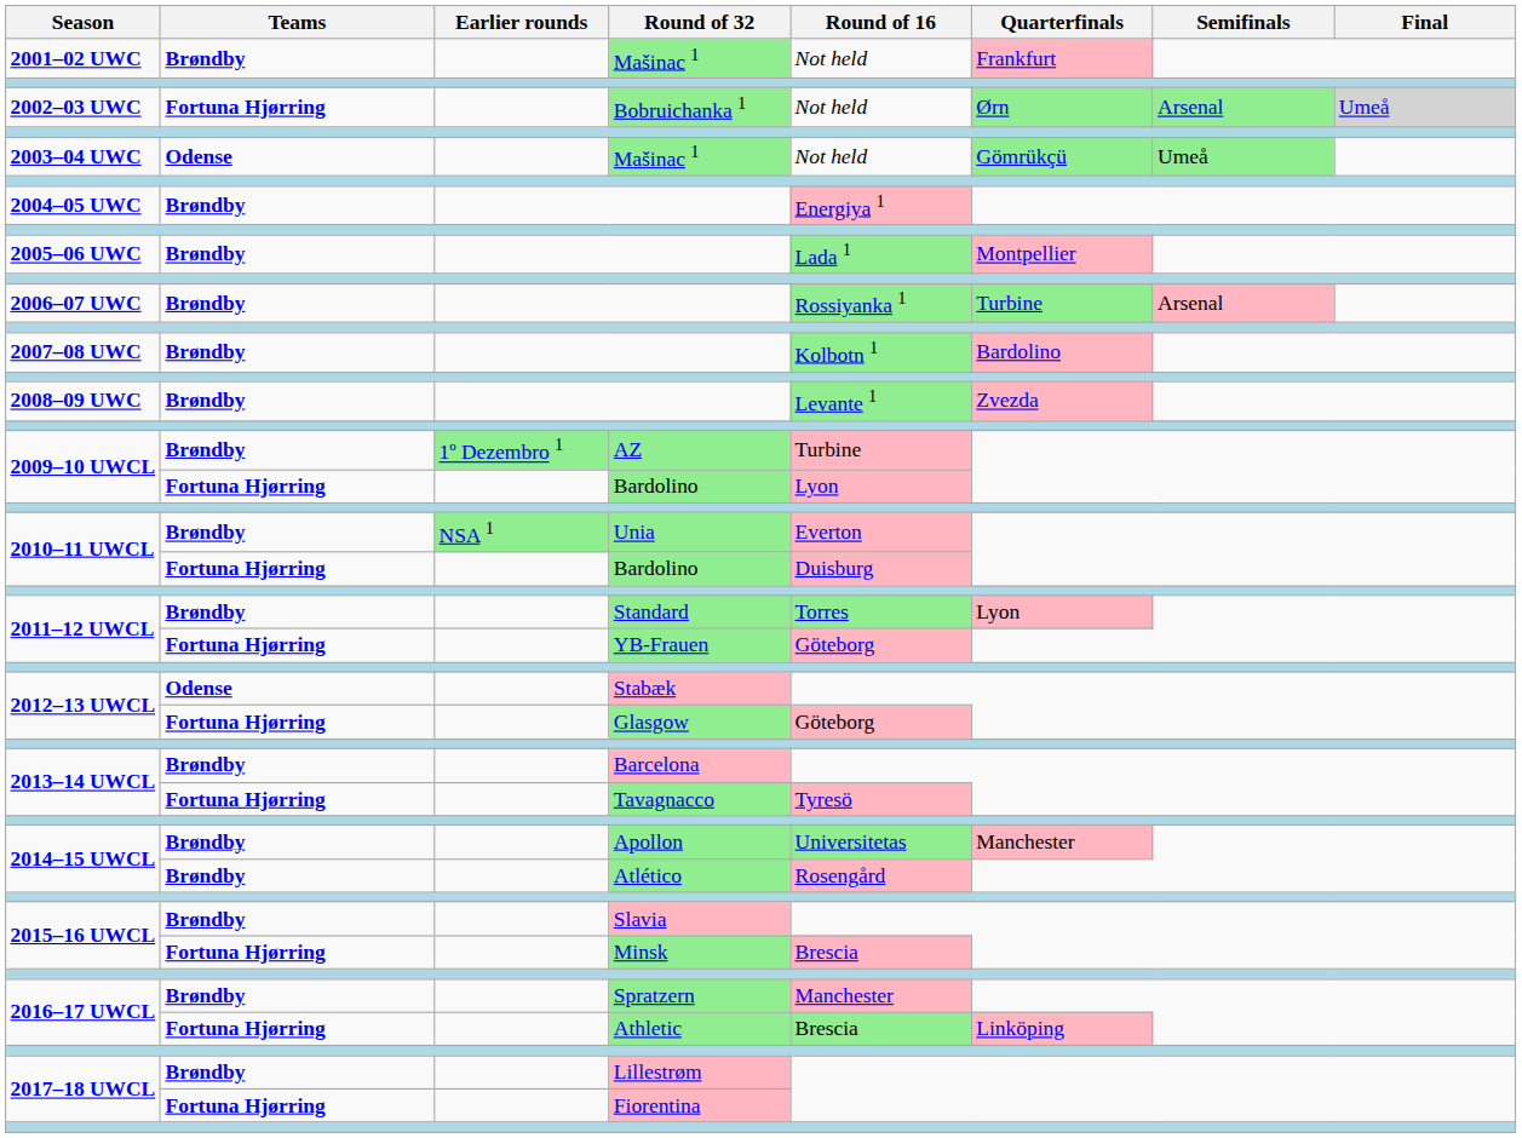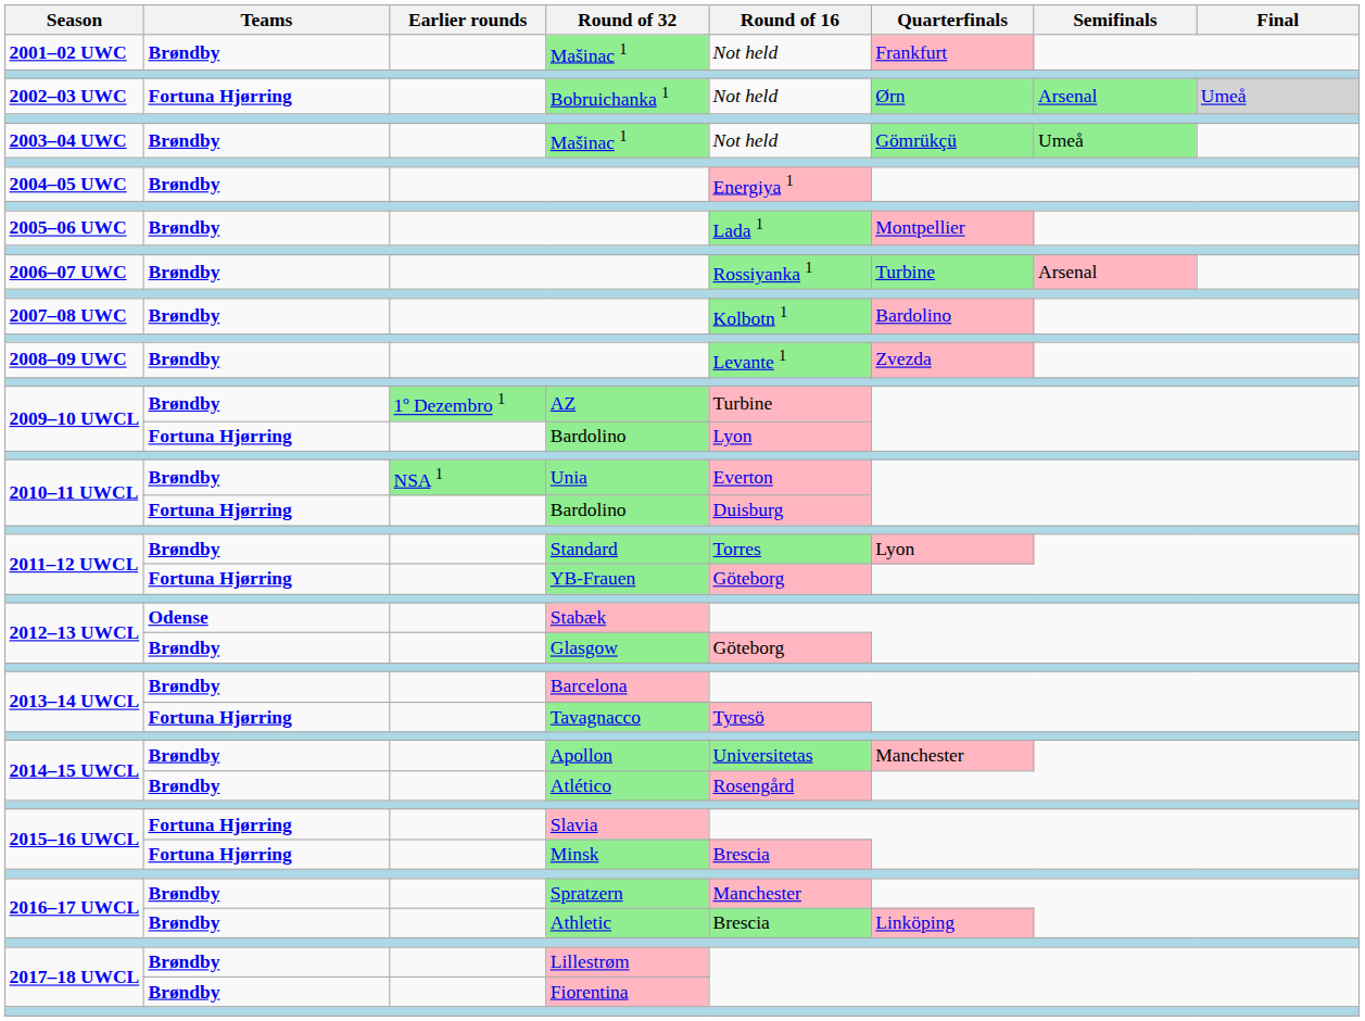2003–04 UWC / Mašinac 1 | Teams: Odense -> Brøndby
Glasgow | Teams: Fortuna Hjørring -> Brøndby
Slavia | Teams: Brøndby -> Fortuna Hjørring
Athletic | Teams: Fortuna Hjørring -> Brøndby
Fiorentina | Teams: Fortuna Hjørring -> Brøndby
